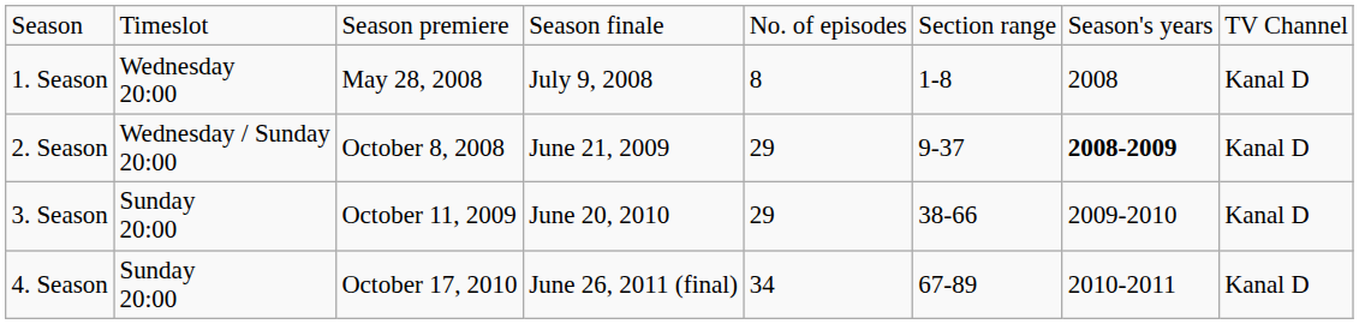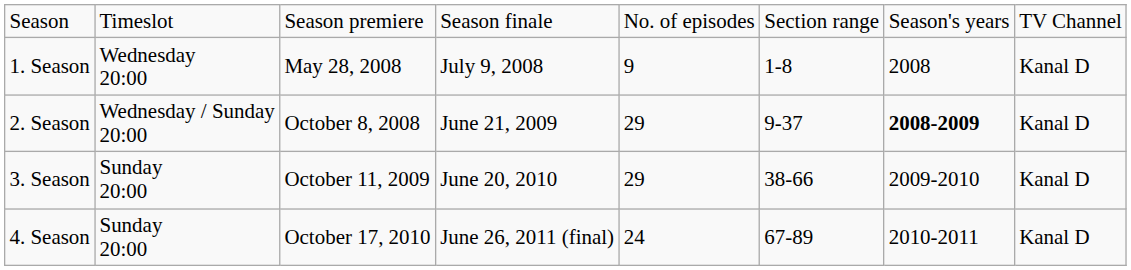1. Season | column 5: 8 -> 9
4. Season | column 5: 34 -> 24
